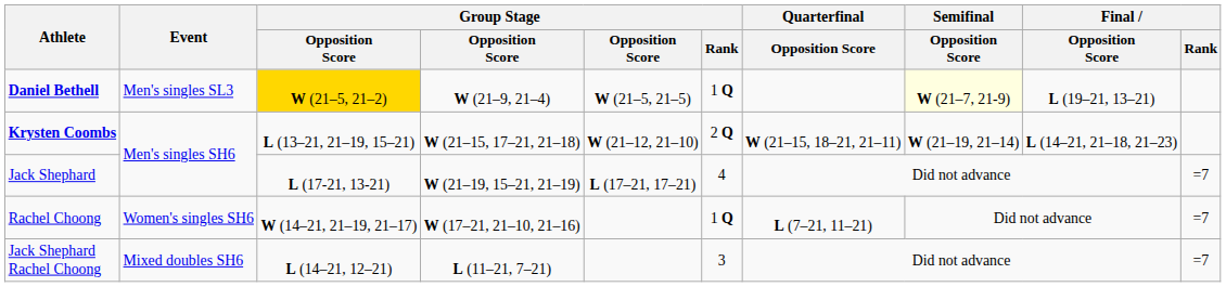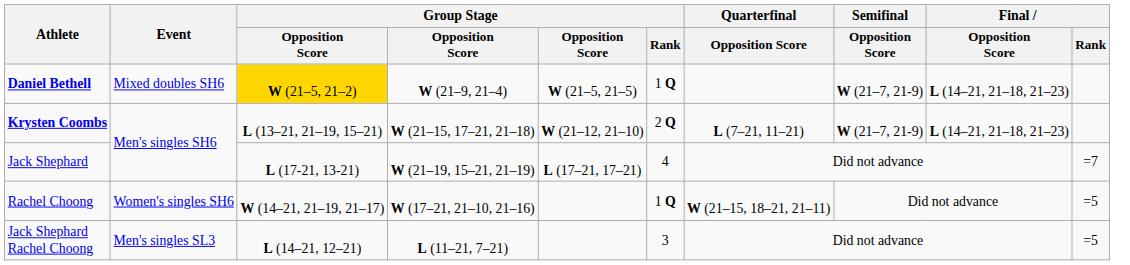Daniel Bethell | Event: Men's singles SL3 -> Mixed doubles SH6
Daniel Bethell | Semifinal / Opposition Score: lightyellow background -> no background
Daniel Bethell | Final / Opposition Score: L (19–21, 13–21) -> L (14–21, 21–18, 21–23)
Krysten Coombs | Quarterfinal / Opposition Score: W (21–15, 18–21, 21–11) -> L (7–21, 11–21)
Krysten Coombs | Semifinal / Opposition Score: W (21–19, 21–14) -> W (21–7, 21-9)
Rachel Choong | Quarterfinal / Opposition Score: L (7–21, 11–21) -> W (21–15, 18–21, 21–11)
Rachel Choong | Final / Rank: =7 -> =5
Jack Shephard Rachel Choong | Event: Mixed doubles SH6 -> Men's singles SL3
Jack Shephard Rachel Choong | Final / Rank: =7 -> =5
